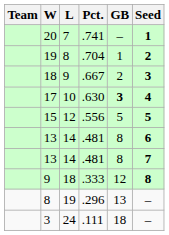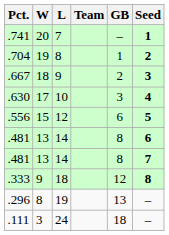columns swapped: Team <-> Pct.
17 | GB: bold -> normal
15 | GB: 5 -> 6
